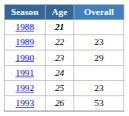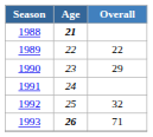1989 | Overall: 23 -> 22
1992 | Overall: 23 -> 32
1993 | Age: normal -> bold
1993 | Overall: 53 -> 71
